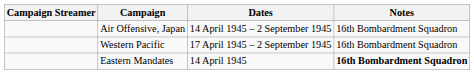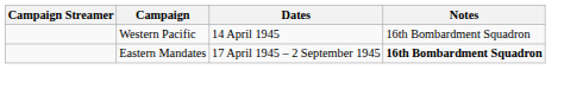- row: Air Offensive, Japan | 14 April 1945 – 2 September 1945 | 16th Bombardment Squadron
Western Pacific | Dates: 17 April 1945 – 2 September 1945 -> 14 April 1945
Eastern Mandates | Dates: 14 April 1945 -> 17 April 1945 – 2 September 1945
